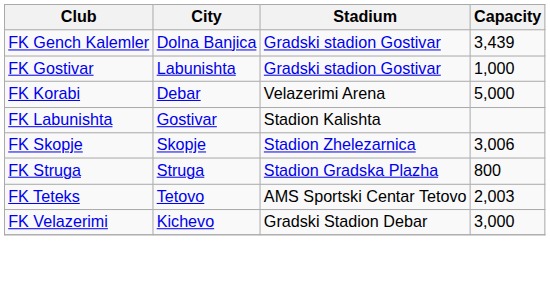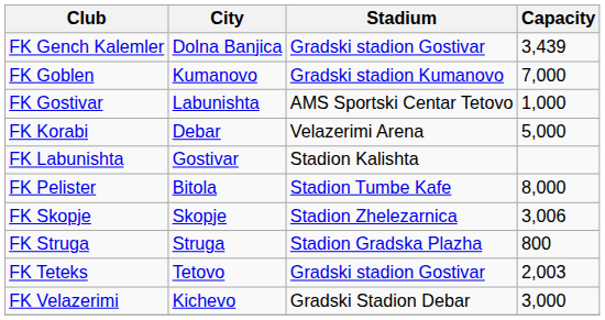+ row: FK Goblen | Kumanovo | Gradski stadion Kumanovo | 7,000
FK Gostivar | Stadium: Gradski stadion Gostivar -> AMS Sportski Centar Tetovo
+ row: FK Pelister | Bitola | Stadion Tumbe Kafe | 8,000
FK Teteks | Stadium: AMS Sportski Centar Tetovo -> Gradski stadion Gostivar
